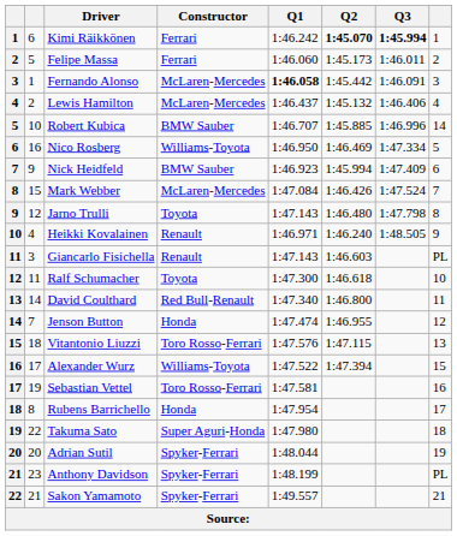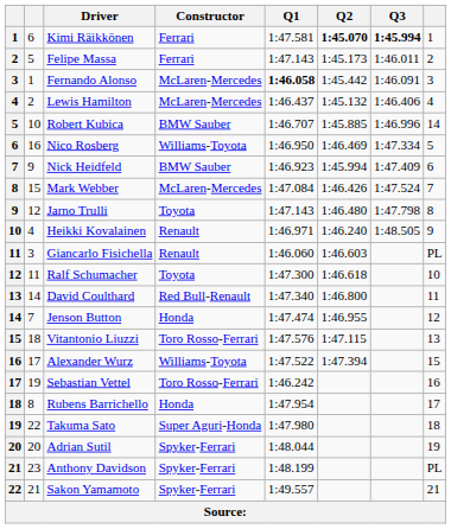Kimi Räikkönen | Q1: 1:46.242 -> 1:47.581
Felipe Massa | Q1: 1:46.060 -> 1:47.143
Giancarlo Fisichella | Q1: 1:47.143 -> 1:46.060
Sebastian Vettel | Q1: 1:47.581 -> 1:46.242
